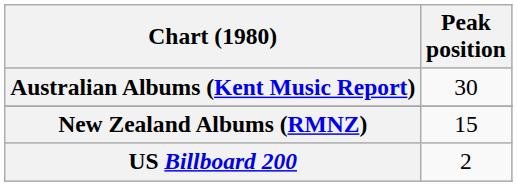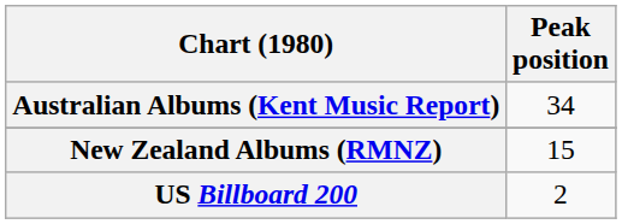Australian Albums (Kent Music Report) | Peak position: 30 -> 34
